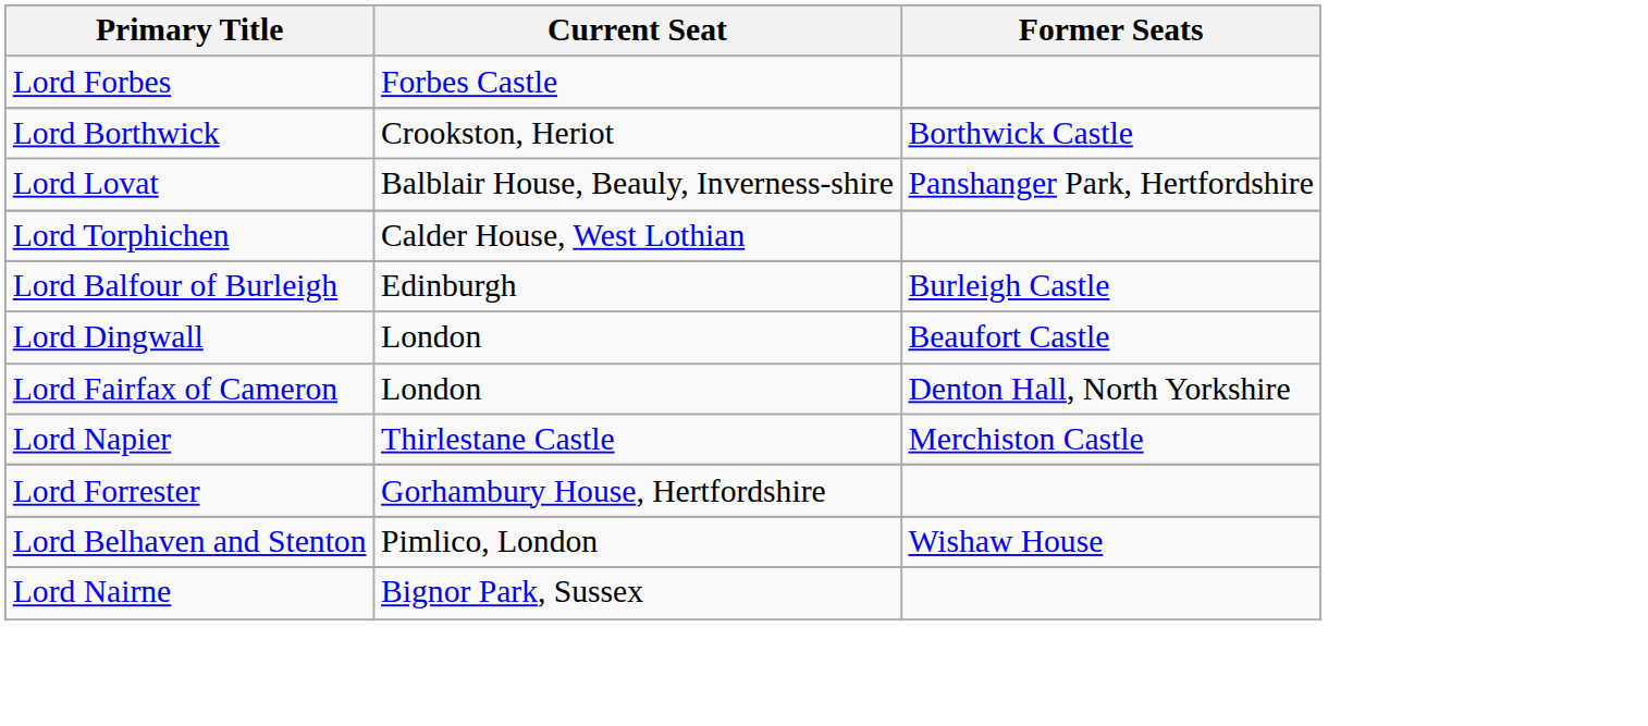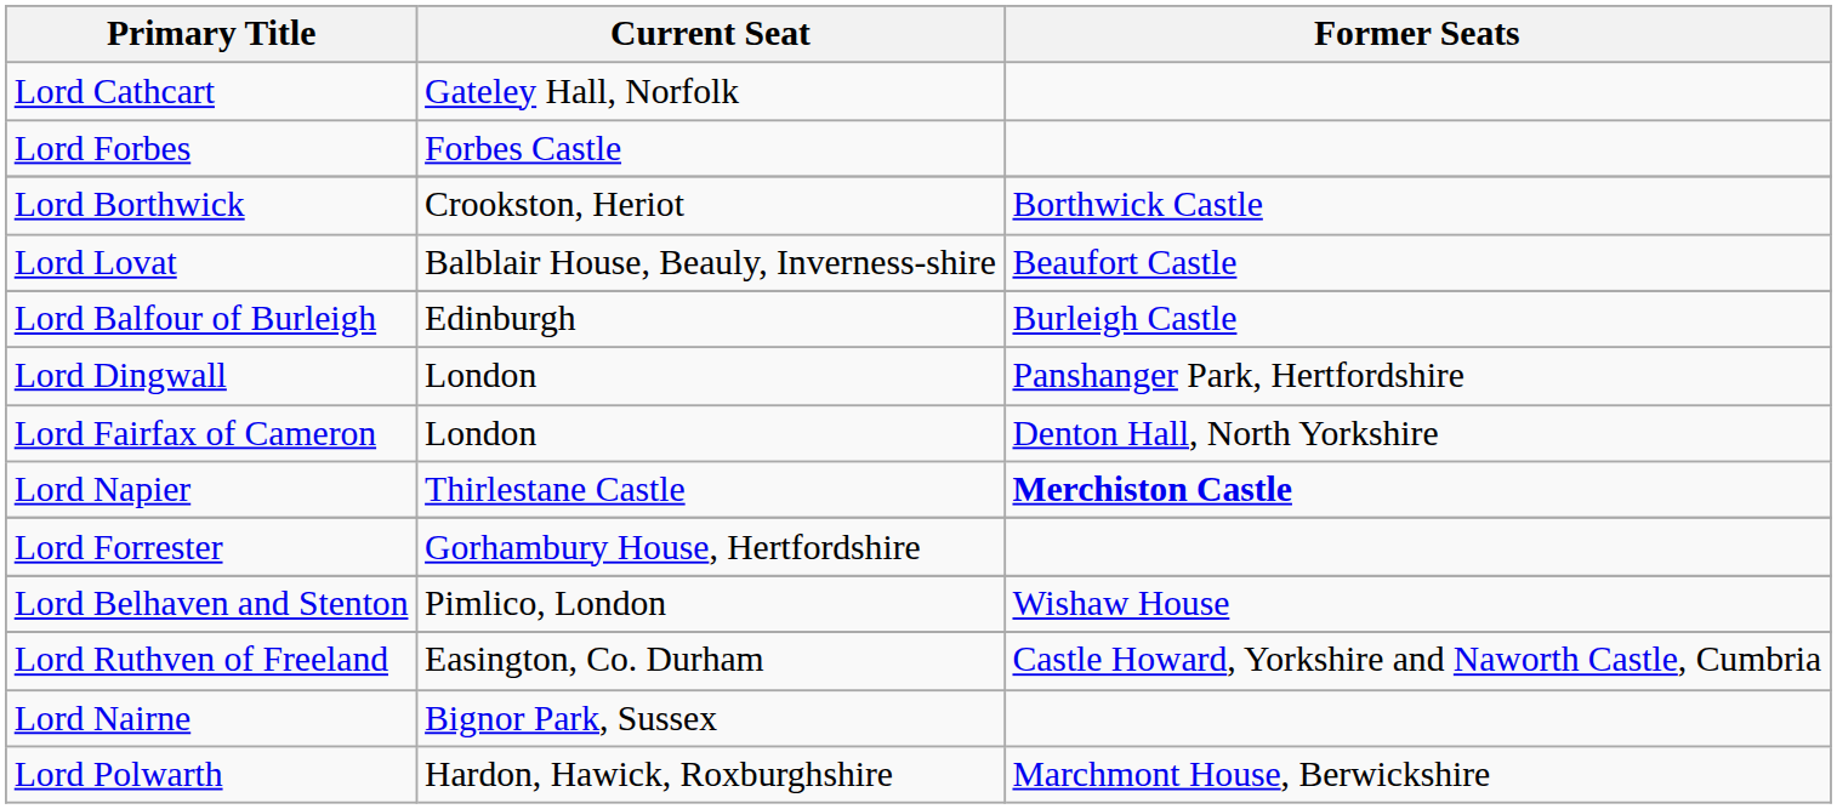+ row: Lord Cathcart | Gateley Hall, Norfolk
Lord Lovat | Former Seats: Panshanger Park, Hertfordshire -> Beaufort Castle
- row: Lord Torphichen | Calder House, West Lothian
Lord Dingwall | Former Seats: Beaufort Castle -> Panshanger Park, Hertfordshire
Lord Napier | Former Seats: normal -> bold
+ row: Lord Ruthven of Freeland | Easington, Co. Durham | Castle Howard, Yorkshire and Naworth Castle, Cumbria
+ row: Lord Polwarth | Hardon, Hawick, Roxburghshire | Marchmont House, Berwickshire
